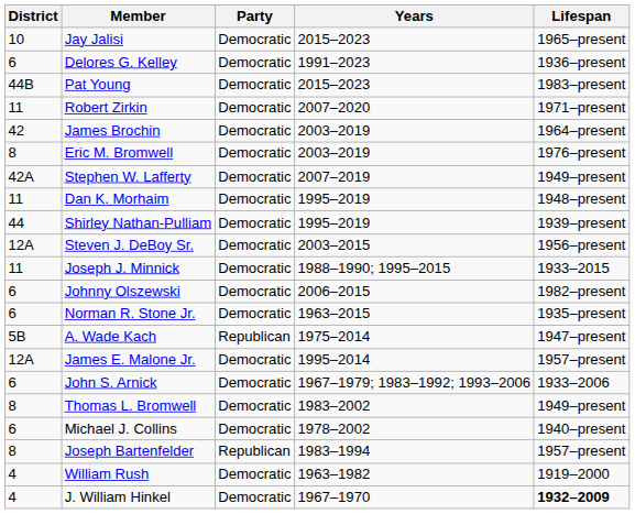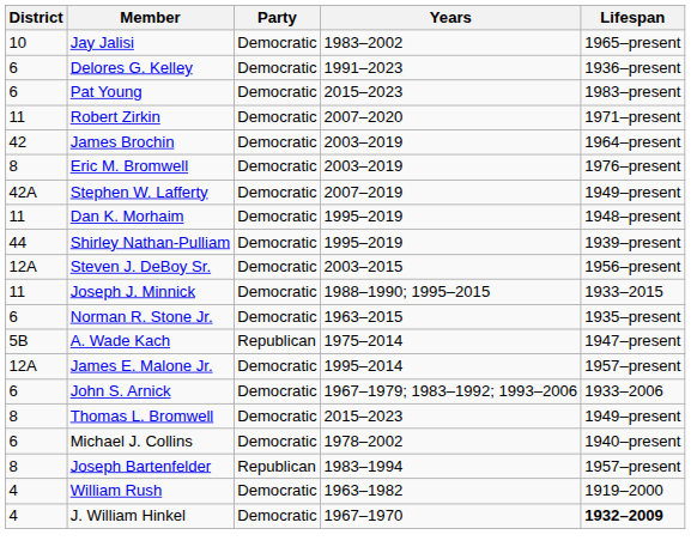Jay Jalisi | Years: 2015–2023 -> 1983–2002
Pat Young | District: 44B -> 6
- row: 6 | Johnny Olszewski | Democratic | 2006–2015 | 1982–present
Thomas L. Bromwell | Years: 1983–2002 -> 2015–2023
